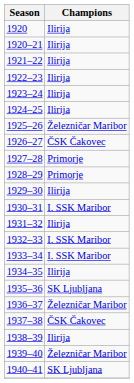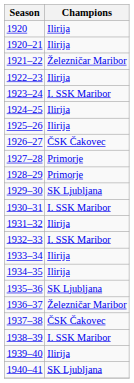1921–22 | Champions: Ilirija -> Železničar Maribor
1923–24 | Champions: Ilirija -> I. SSK Maribor
1925–26 | Champions: Železničar Maribor -> Ilirija
1929–30 | Champions: Ilirija -> SK Ljubljana
1933–34 | Champions: I. SSK Maribor -> Ilirija
1938–39 | Champions: Ilirija -> I. SSK Maribor
1939–40 | Champions: Železničar Maribor -> Ilirija
